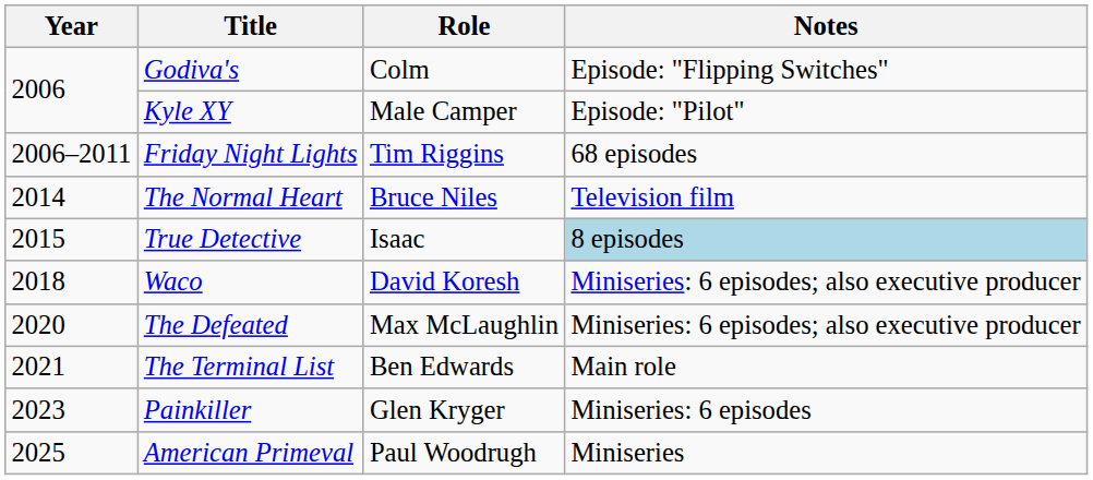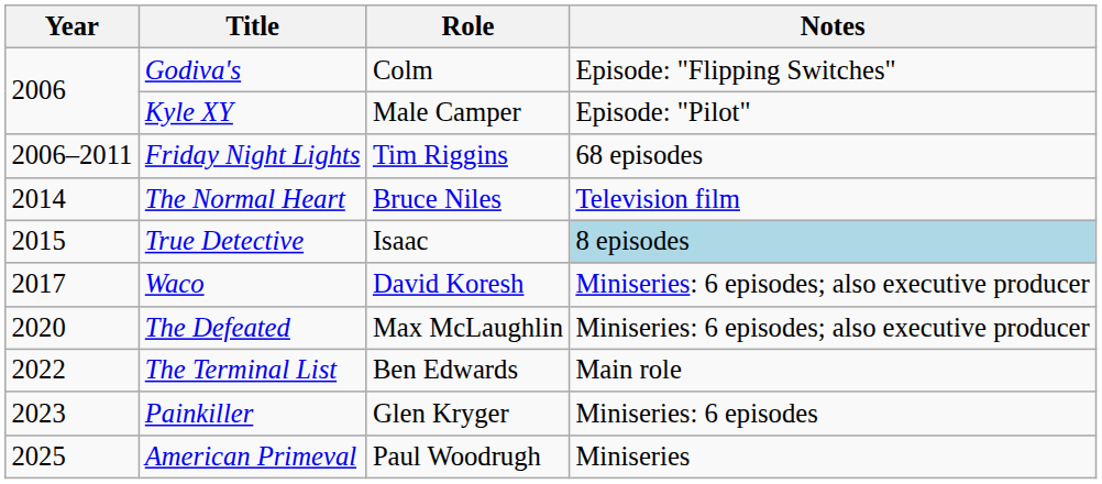Waco | Year: 2018 -> 2017
The Terminal List | Year: 2021 -> 2022
